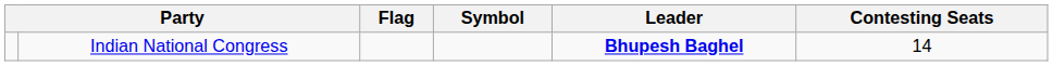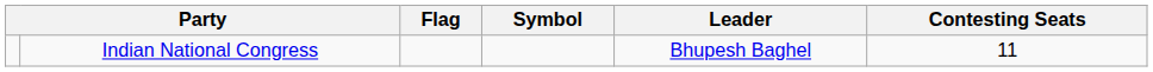Indian National Congress | Leader: bold -> normal
Indian National Congress | Contesting Seats: 14 -> 11
